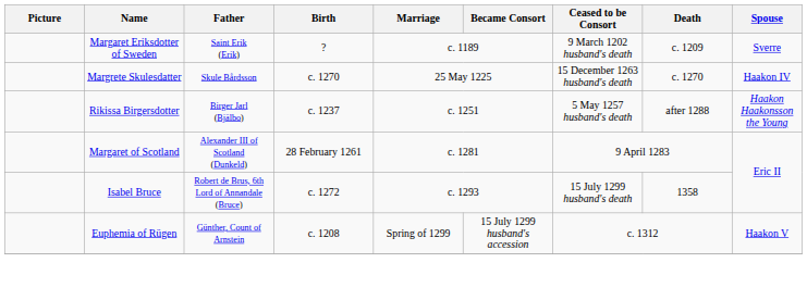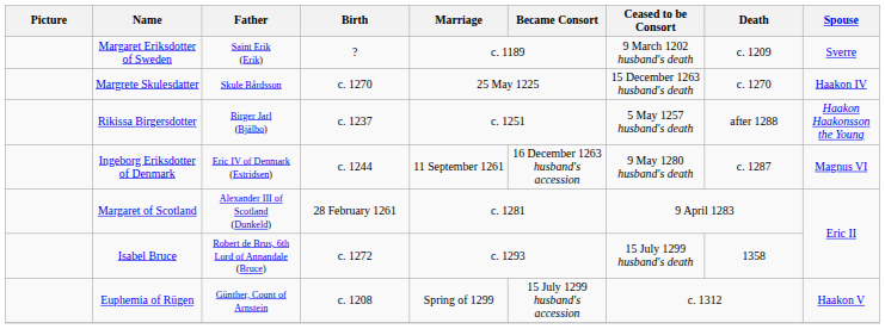+ row: Ingeborg Eriksdotter of Denmark | Eric IV of Denmark (Estridsen) | c. 1244 | 11 September 1261 | 16 December 1263 husband's accession | 9 May 1280 husband's death | c. 1287 | Magnus VI
